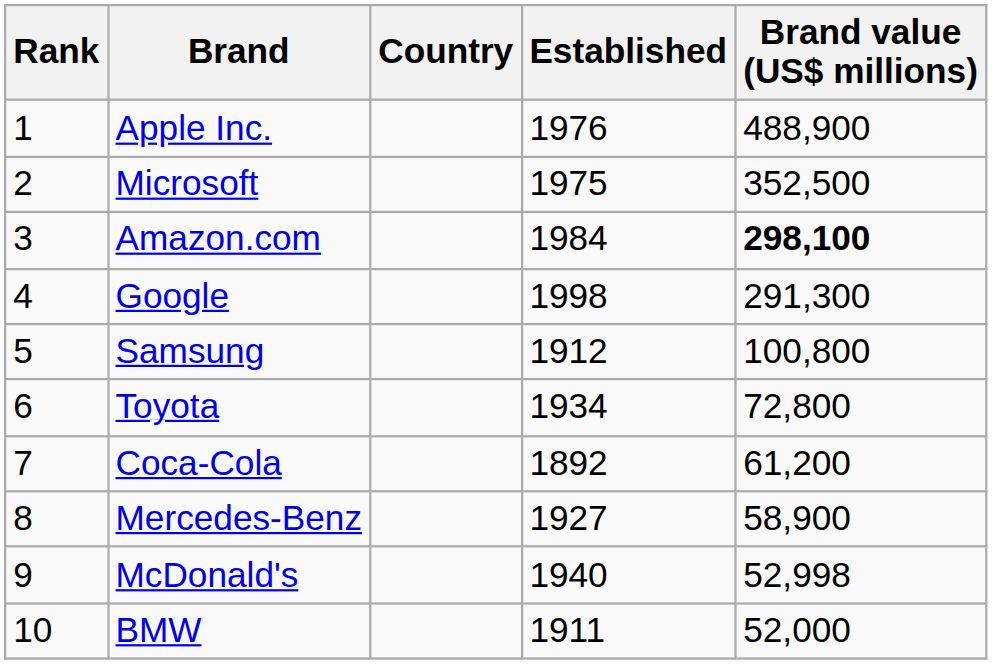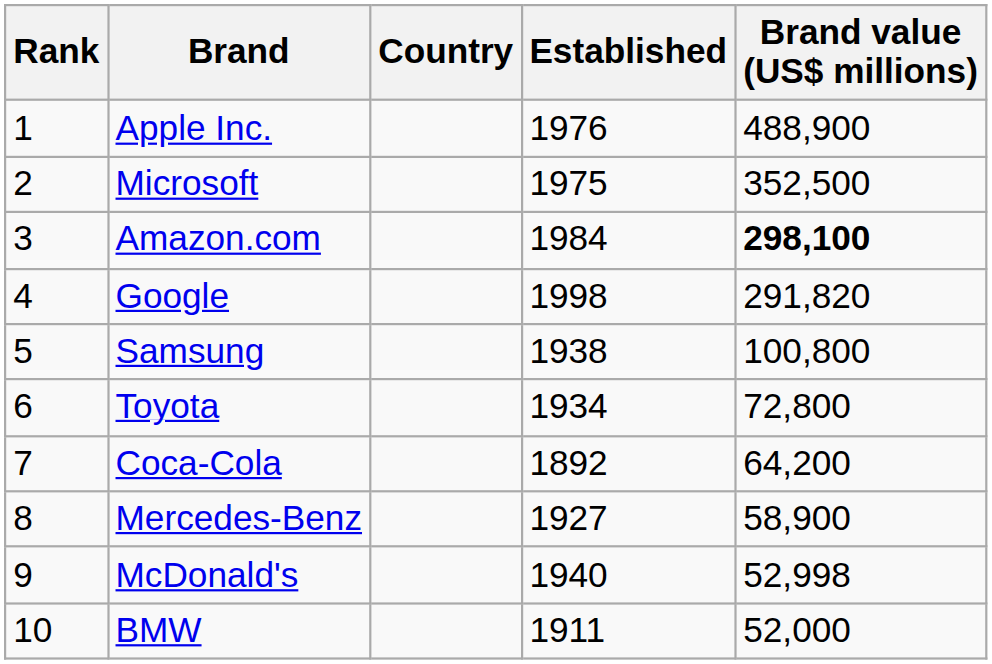Google | Brand value (US$ millions): 291,300 -> 291,820
Samsung | Established: 1912 -> 1938
Coca-Cola | Brand value (US$ millions): 61,200 -> 64,200
